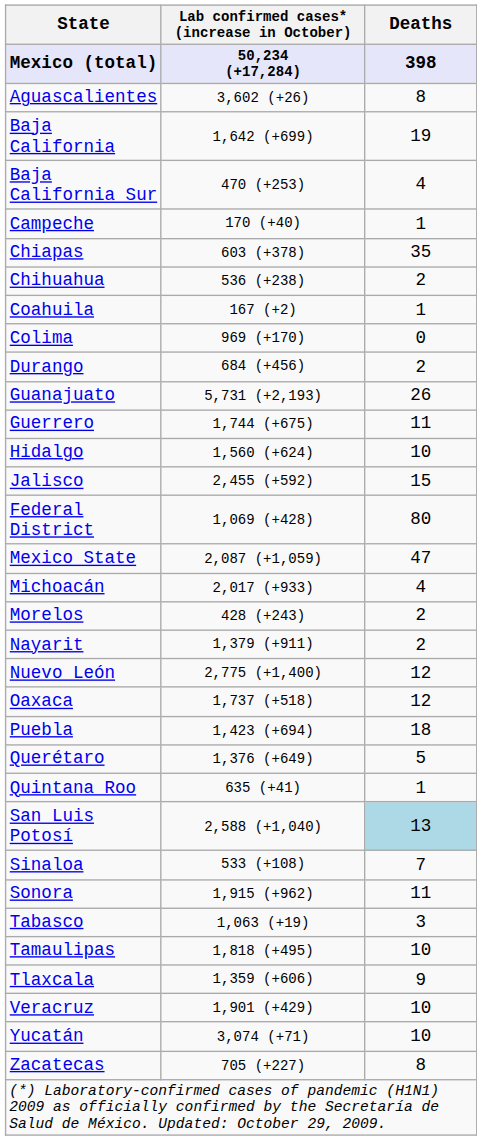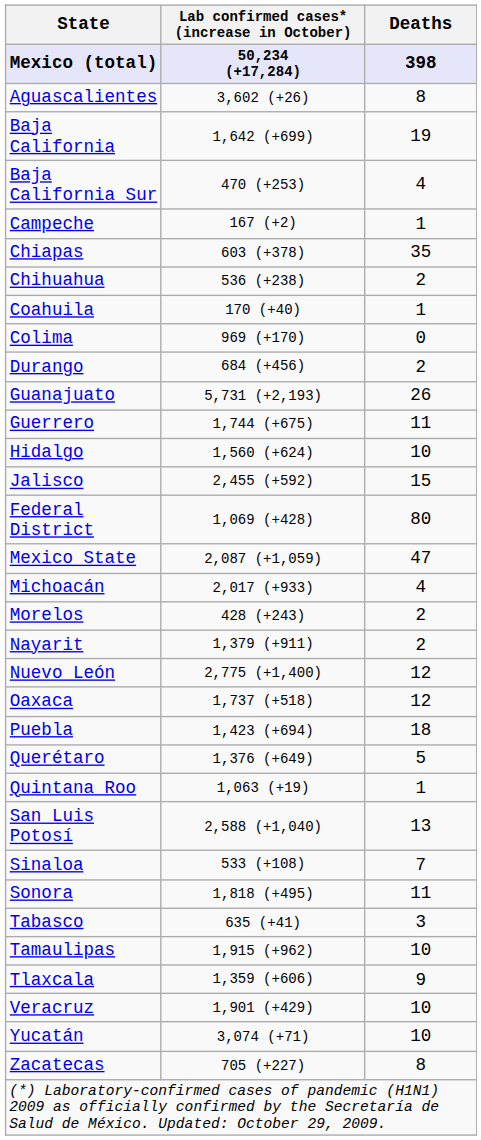Campeche | Lab confirmed cases* (increase in October): 170 (+40) -> 167 (+2)
Coahuila | Lab confirmed cases* (increase in October): 167 (+2) -> 170 (+40)
Quintana Roo | Lab confirmed cases* (increase in October): 635 (+41) -> 1,063 (+19)
San Luis Potosí | Deaths: lightblue background -> no background
Sonora | Lab confirmed cases* (increase in October): 1,915 (+962) -> 1,818 (+495)
Tabasco | Lab confirmed cases* (increase in October): 1,063 (+19) -> 635 (+41)
Tamaulipas | Lab confirmed cases* (increase in October): 1,818 (+495) -> 1,915 (+962)
